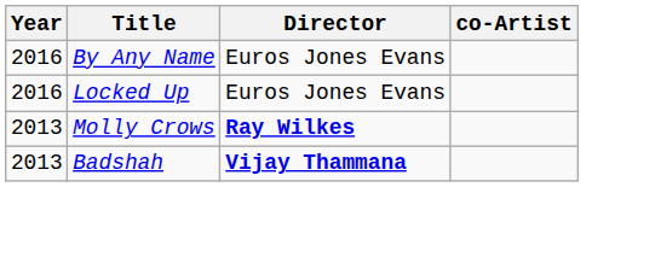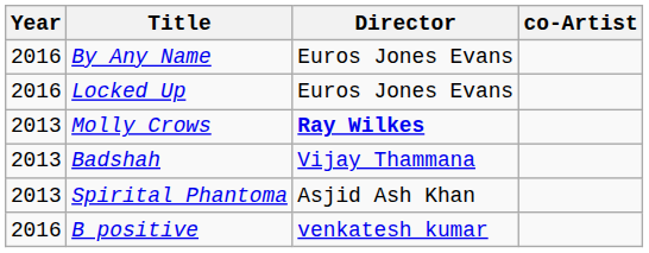Badshah | Director: bold -> normal
+ row: 2013 | Spirital Phantoma | Asjid Ash Khan
+ row: 2016 | B positive | venkatesh kumar
